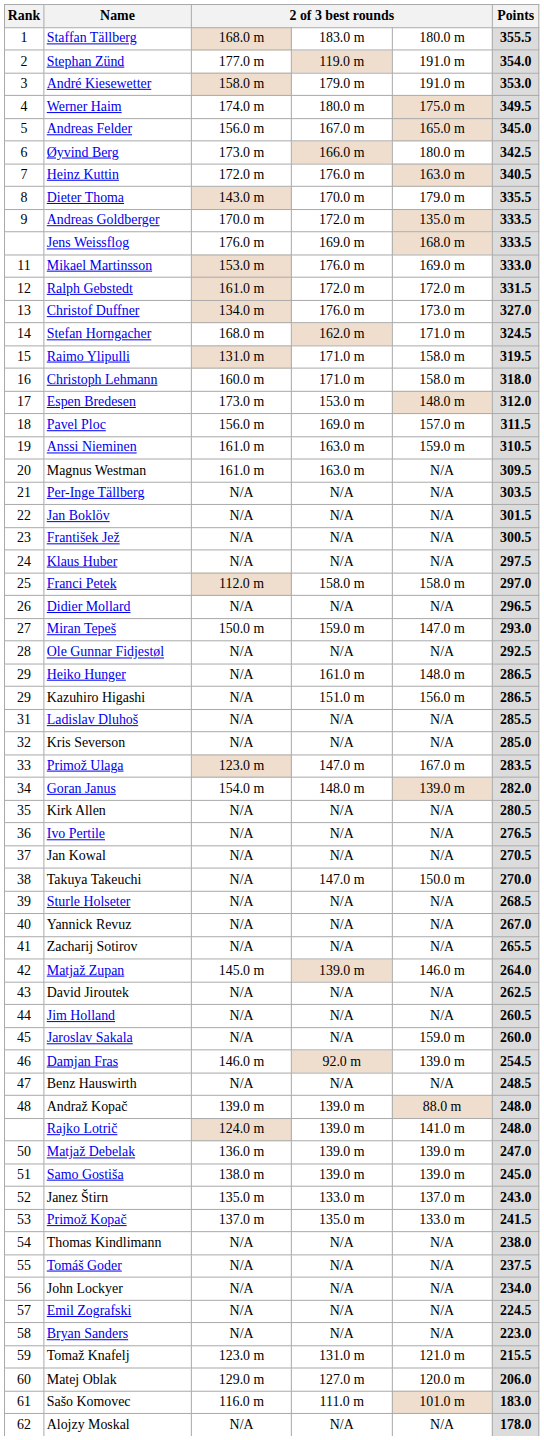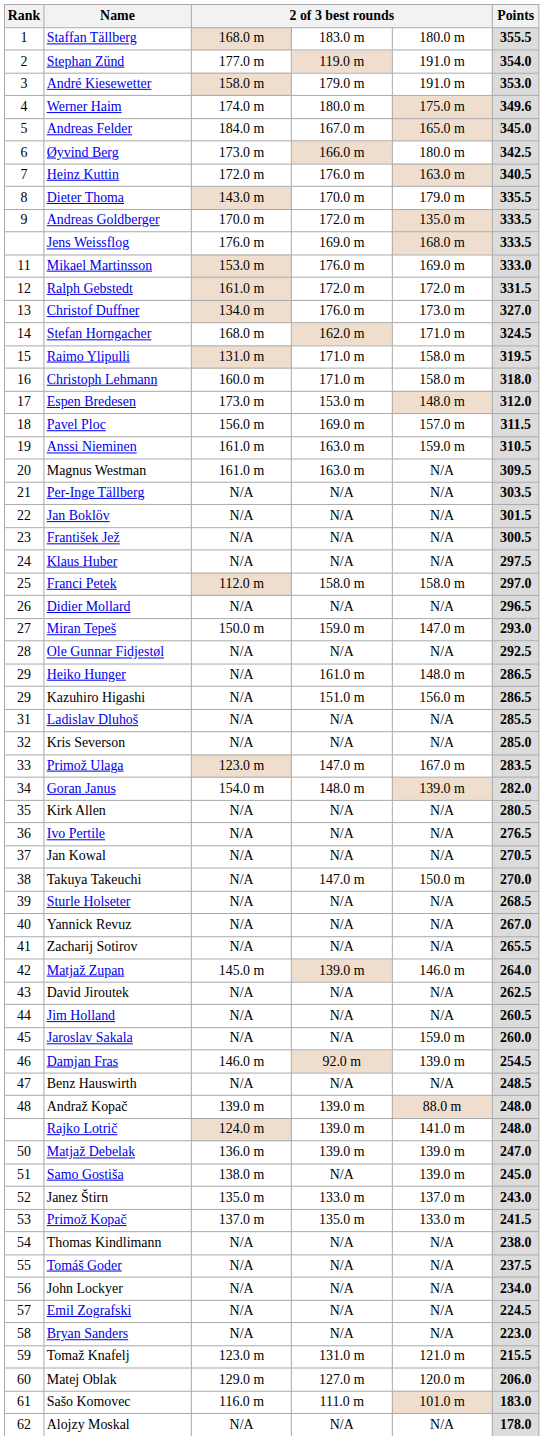Werner Haim | Points: 349.5 -> 349.6
Andreas Felder | column 3: 156.0 m -> 184.0 m
Samo Gostiša | column 4: 139.0 m -> N/A
